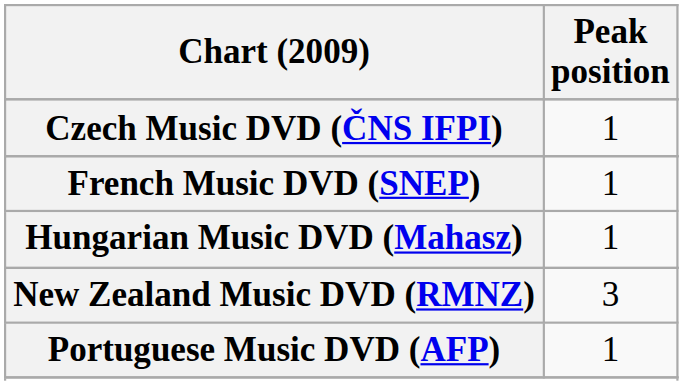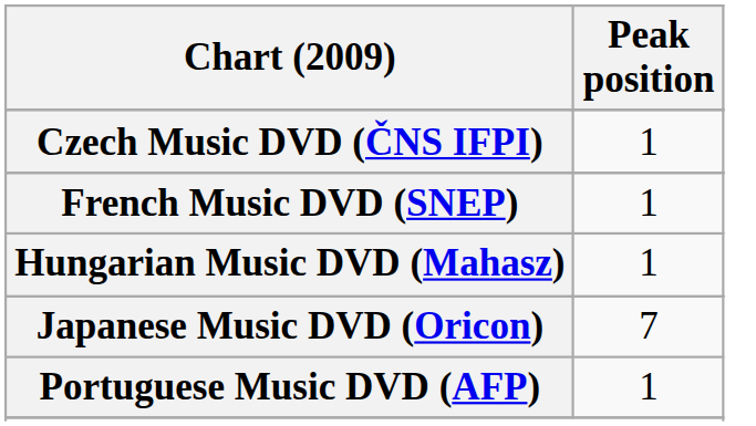+ row: Japanese Music DVD (Oricon) | 7
- row: New Zealand Music DVD (RMNZ) | 3
